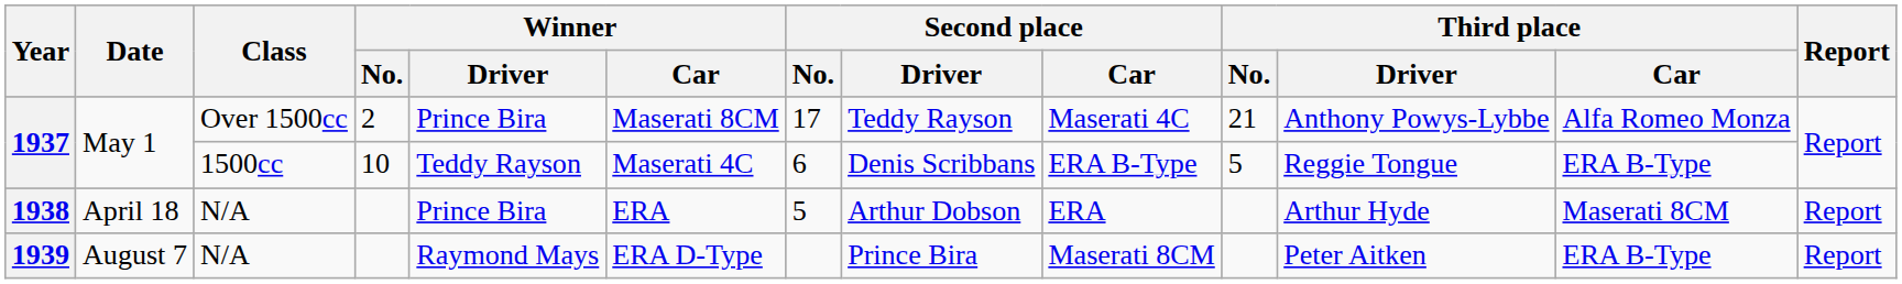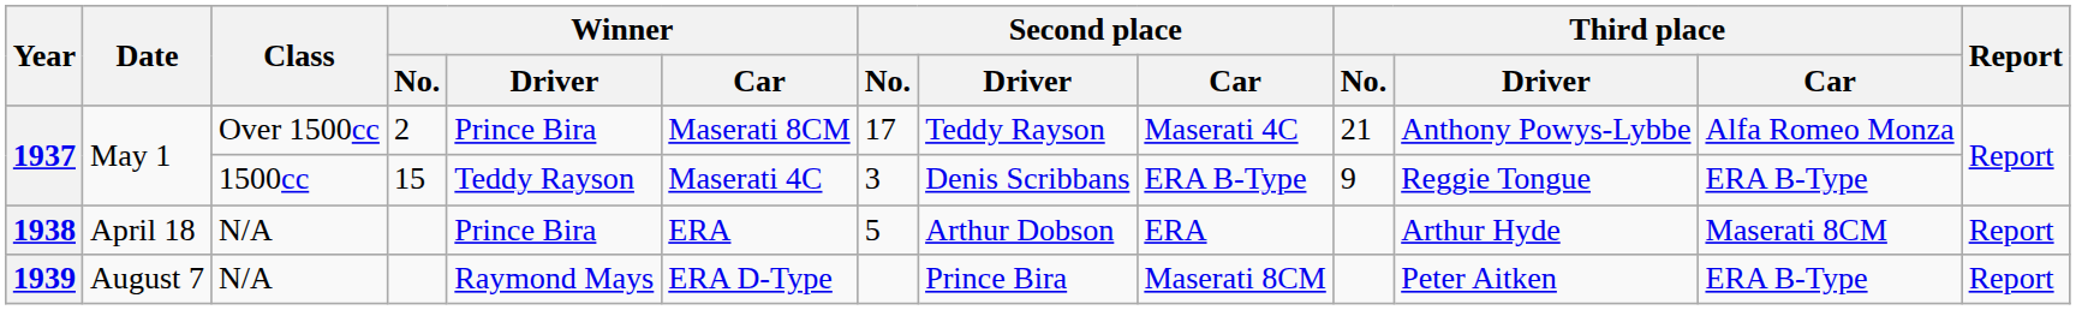1937 / 1500cc | Winner / No.: 10 -> 15
1937 / 1500cc | Second place / No.: 6 -> 3
1937 / 1500cc | Third place / No.: 5 -> 9
